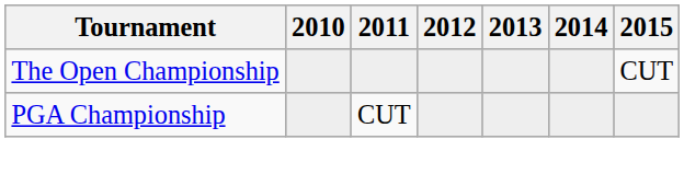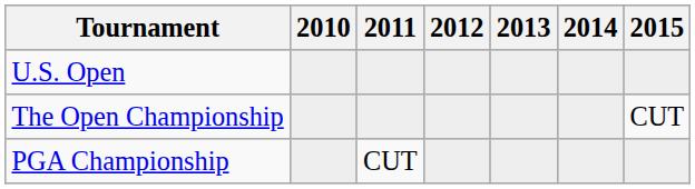+ row: U.S. Open
